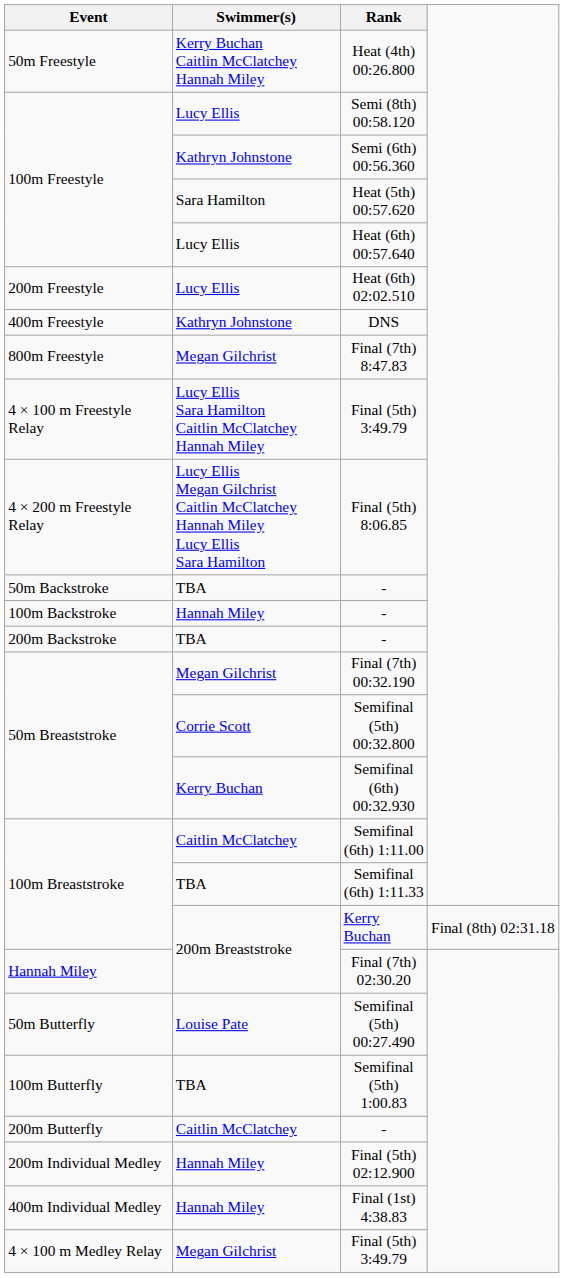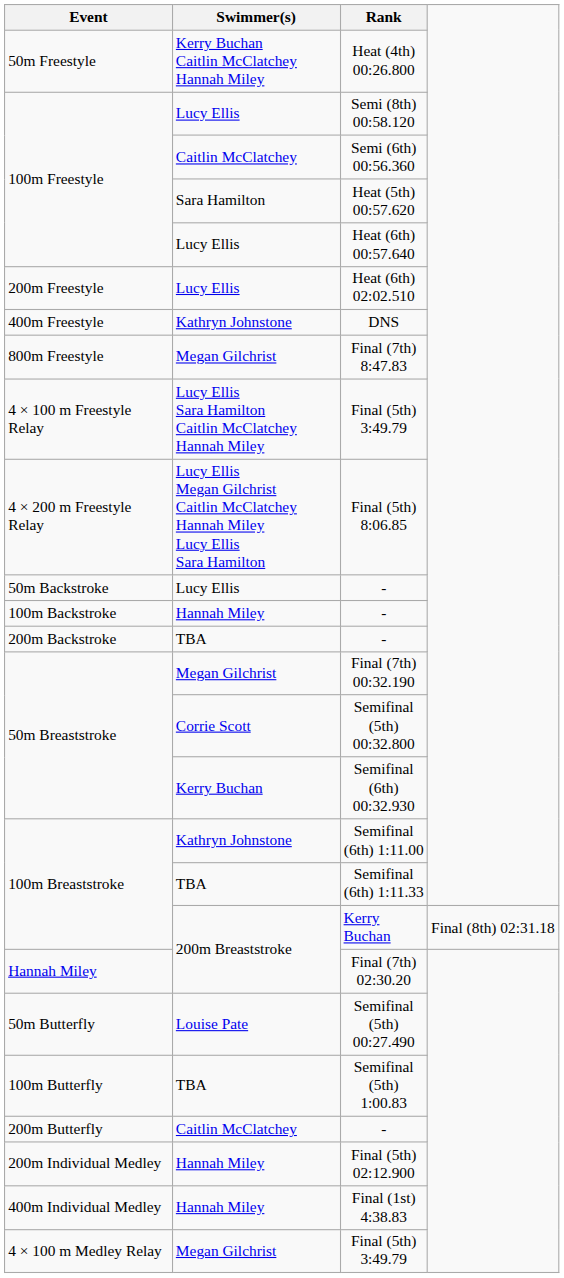Semi (6th) 00:56.360 | Swimmer(s): Kathryn Johnstone -> Caitlin McClatchey
50m Backstroke / - | Swimmer(s): TBA -> Lucy Ellis
Semifinal (6th) 1:11.00 | Swimmer(s): Caitlin McClatchey -> Kathryn Johnstone
